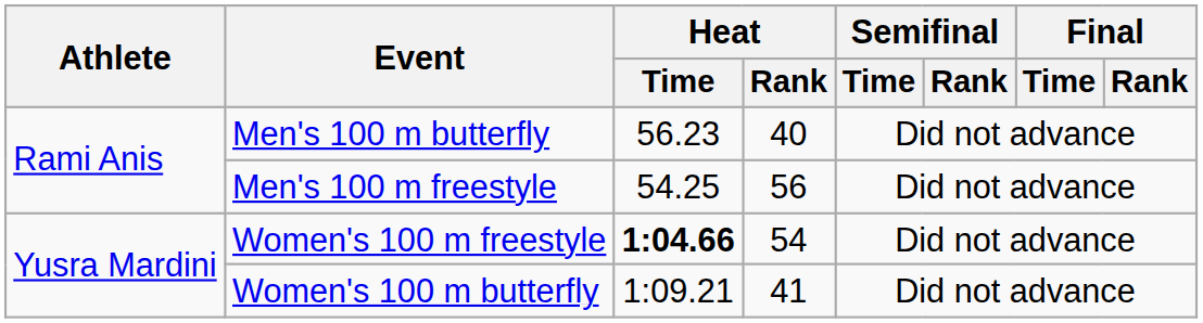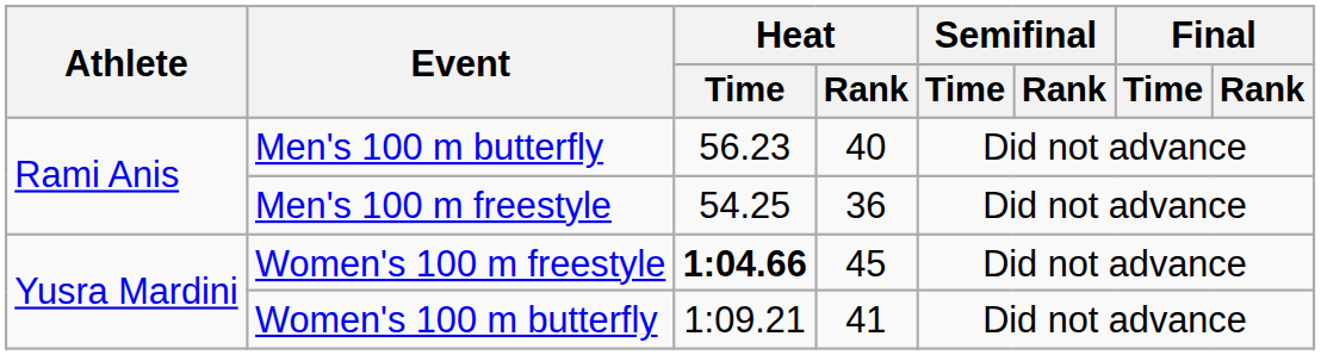Men's 100 m freestyle | Heat / Rank: 56 -> 36
Women's 100 m freestyle | Heat / Rank: 54 -> 45
